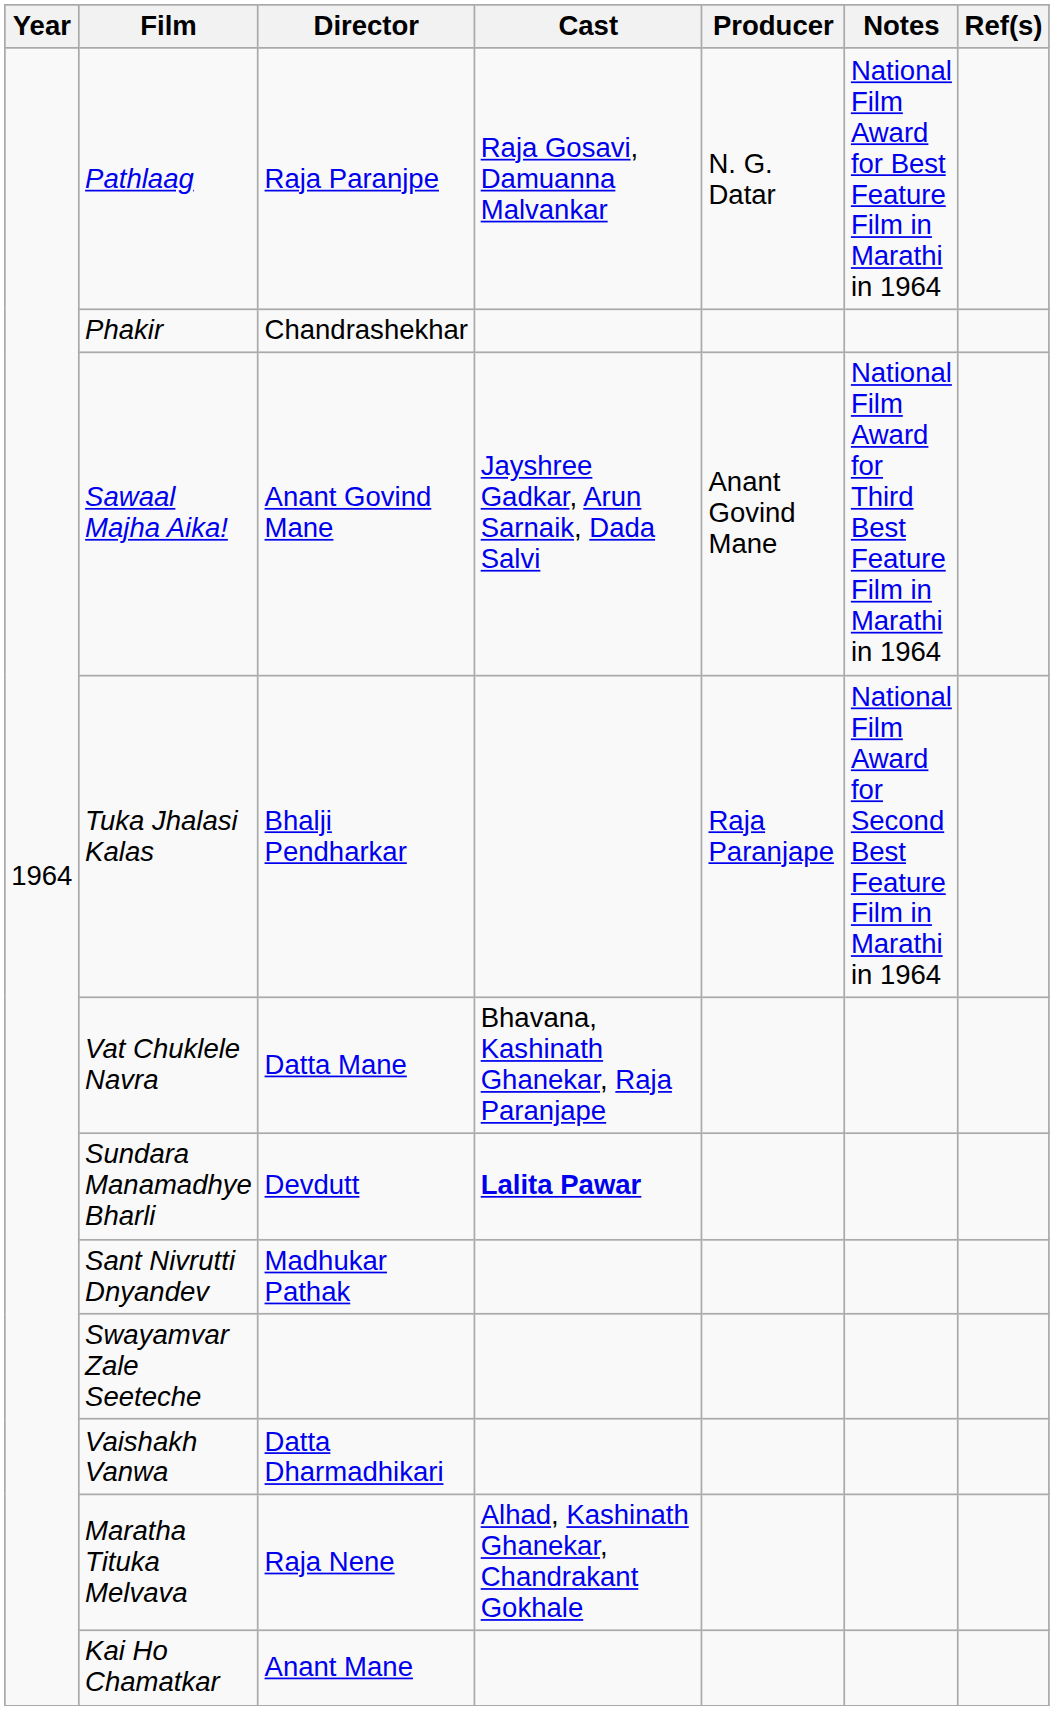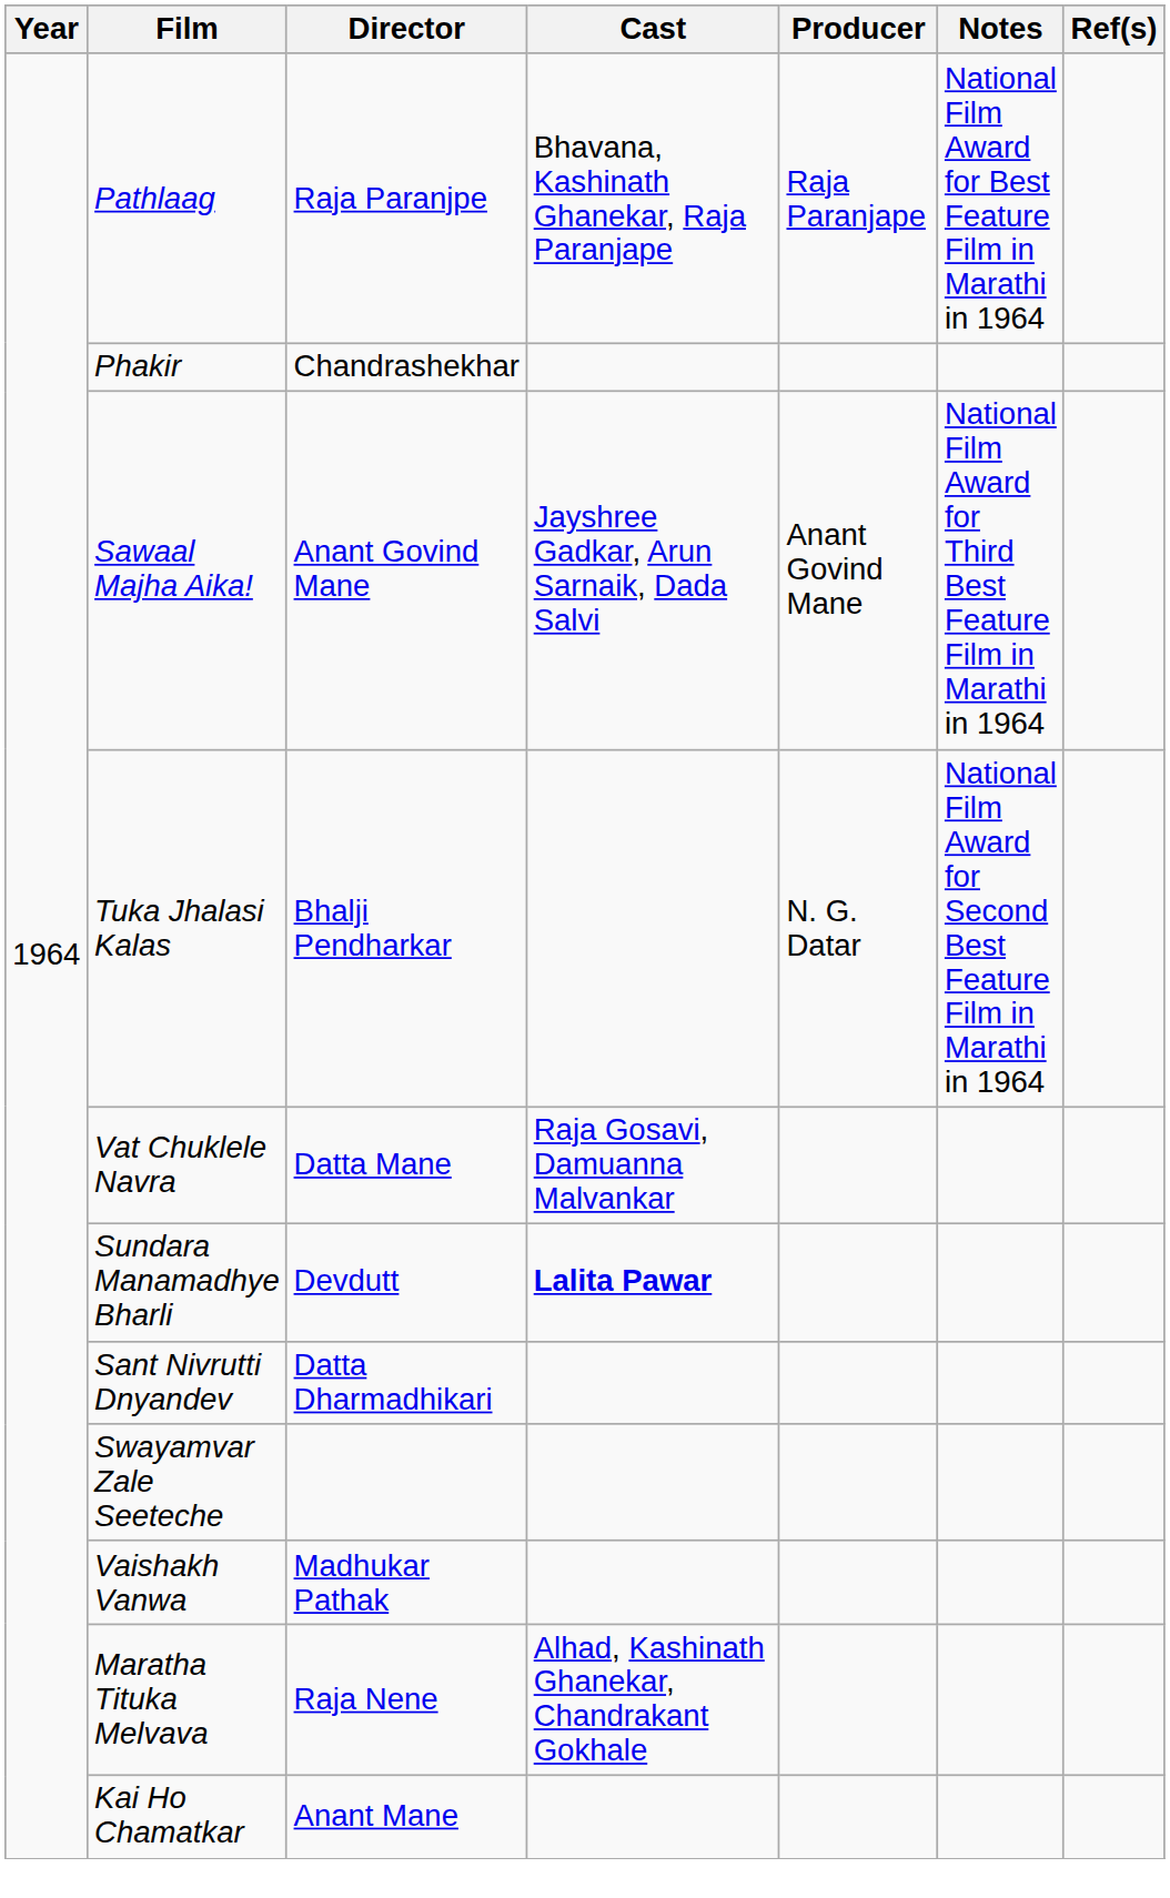Pathlaag | Cast: Raja Gosavi, Damuanna Malvankar -> Bhavana, Kashinath Ghanekar, Raja Paranjape
Pathlaag | Producer: N. G. Datar -> Raja Paranjape
Tuka Jhalasi Kalas | Producer: Raja Paranjape -> N. G. Datar
Vat Chuklele Navra | Cast: Bhavana, Kashinath Ghanekar, Raja Paranjape -> Raja Gosavi, Damuanna Malvankar
Sant Nivrutti Dnyandev | Director: Madhukar Pathak -> Datta Dharmadhikari
Vaishakh Vanwa | Director: Datta Dharmadhikari -> Madhukar Pathak
